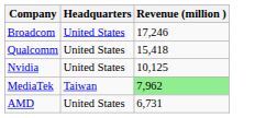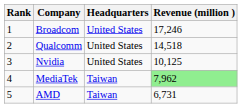+ column: Rank | 1 | 2 | 3 | 4 | 5
Qualcomm | Revenue (million ): 15,418 -> 14,518
AMD | Headquarters: United States -> Taiwan
